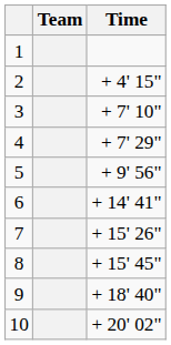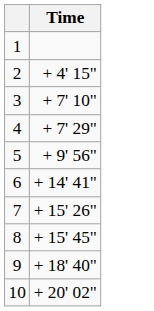- column: Team
